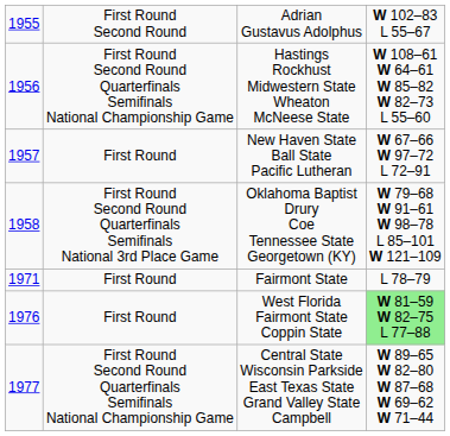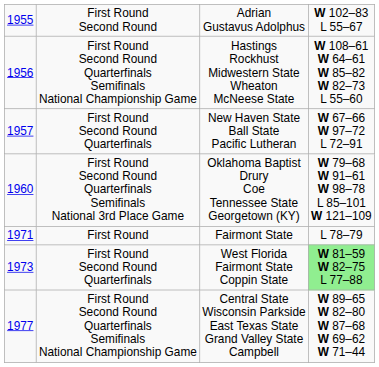New Haven State Ball State Pacific Lutheran | column 2: First Round -> First Round Second Round Quarterfinals
Oklahoma Baptist Drury Coe Tennessee State Georgetown (KY) | column 1: 1958 -> 1960
West Florida Fairmont State Coppin State | column 1: 1976 -> 1973
West Florida Fairmont State Coppin State | column 2: First Round -> First Round Second Round Quarterfinals
